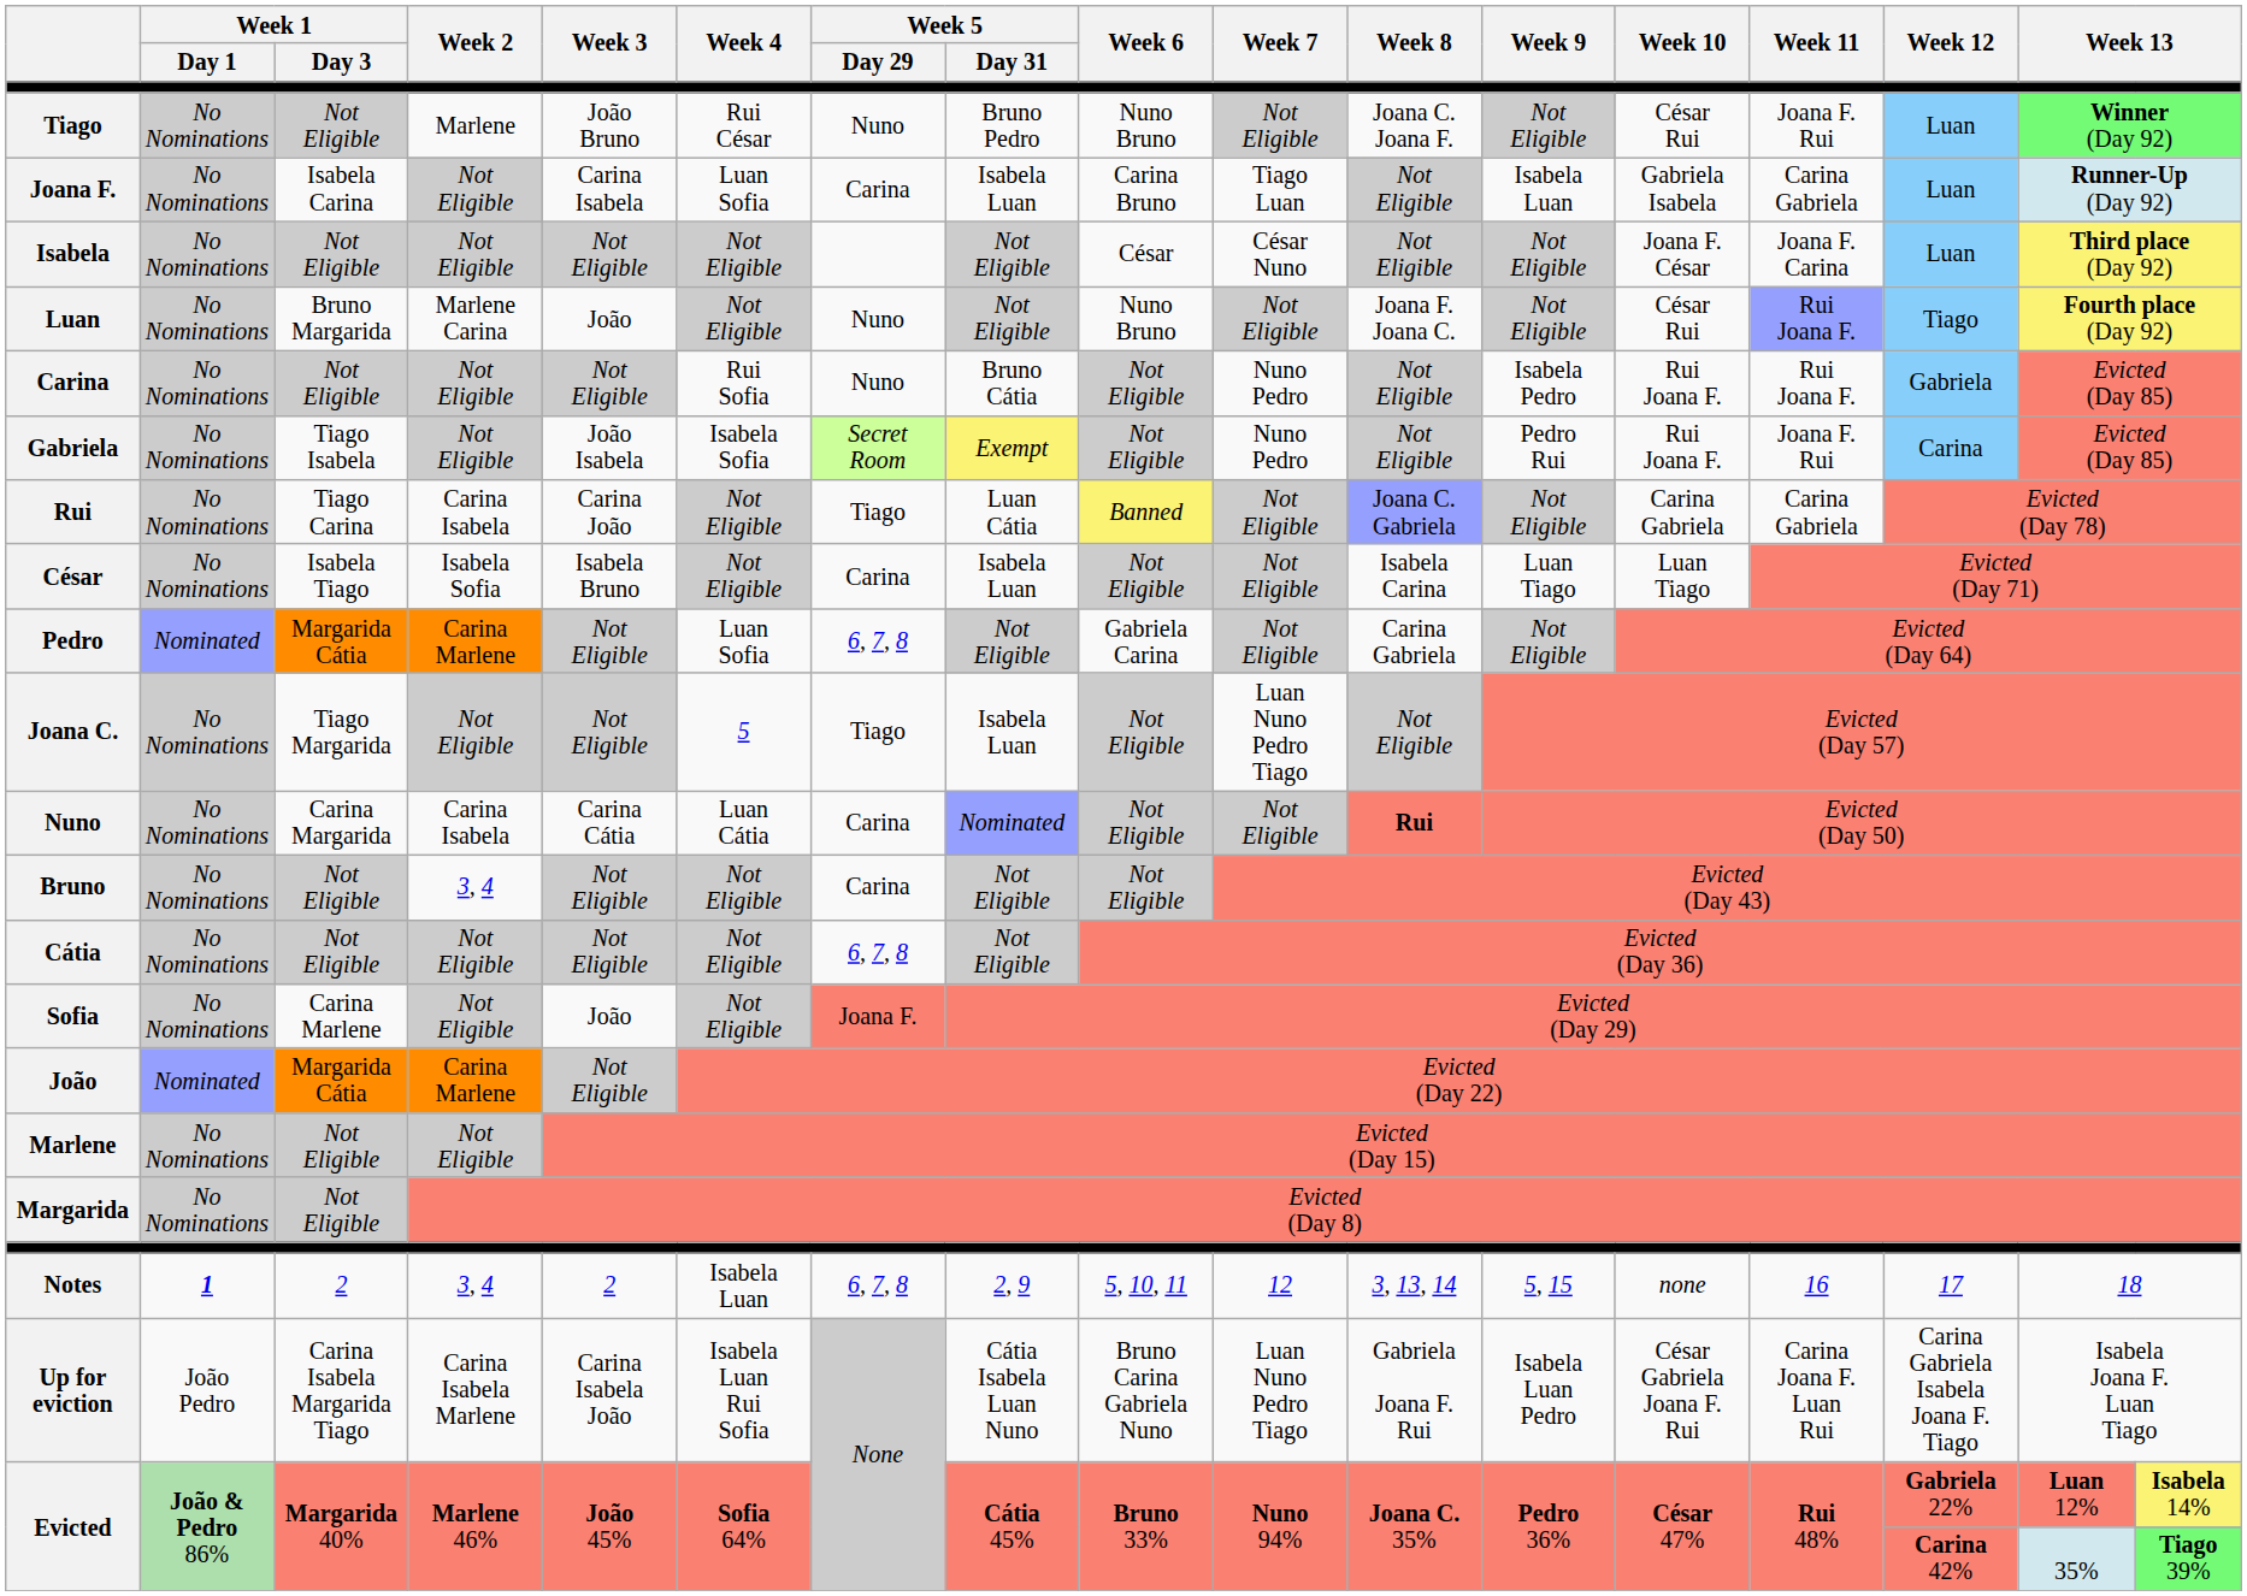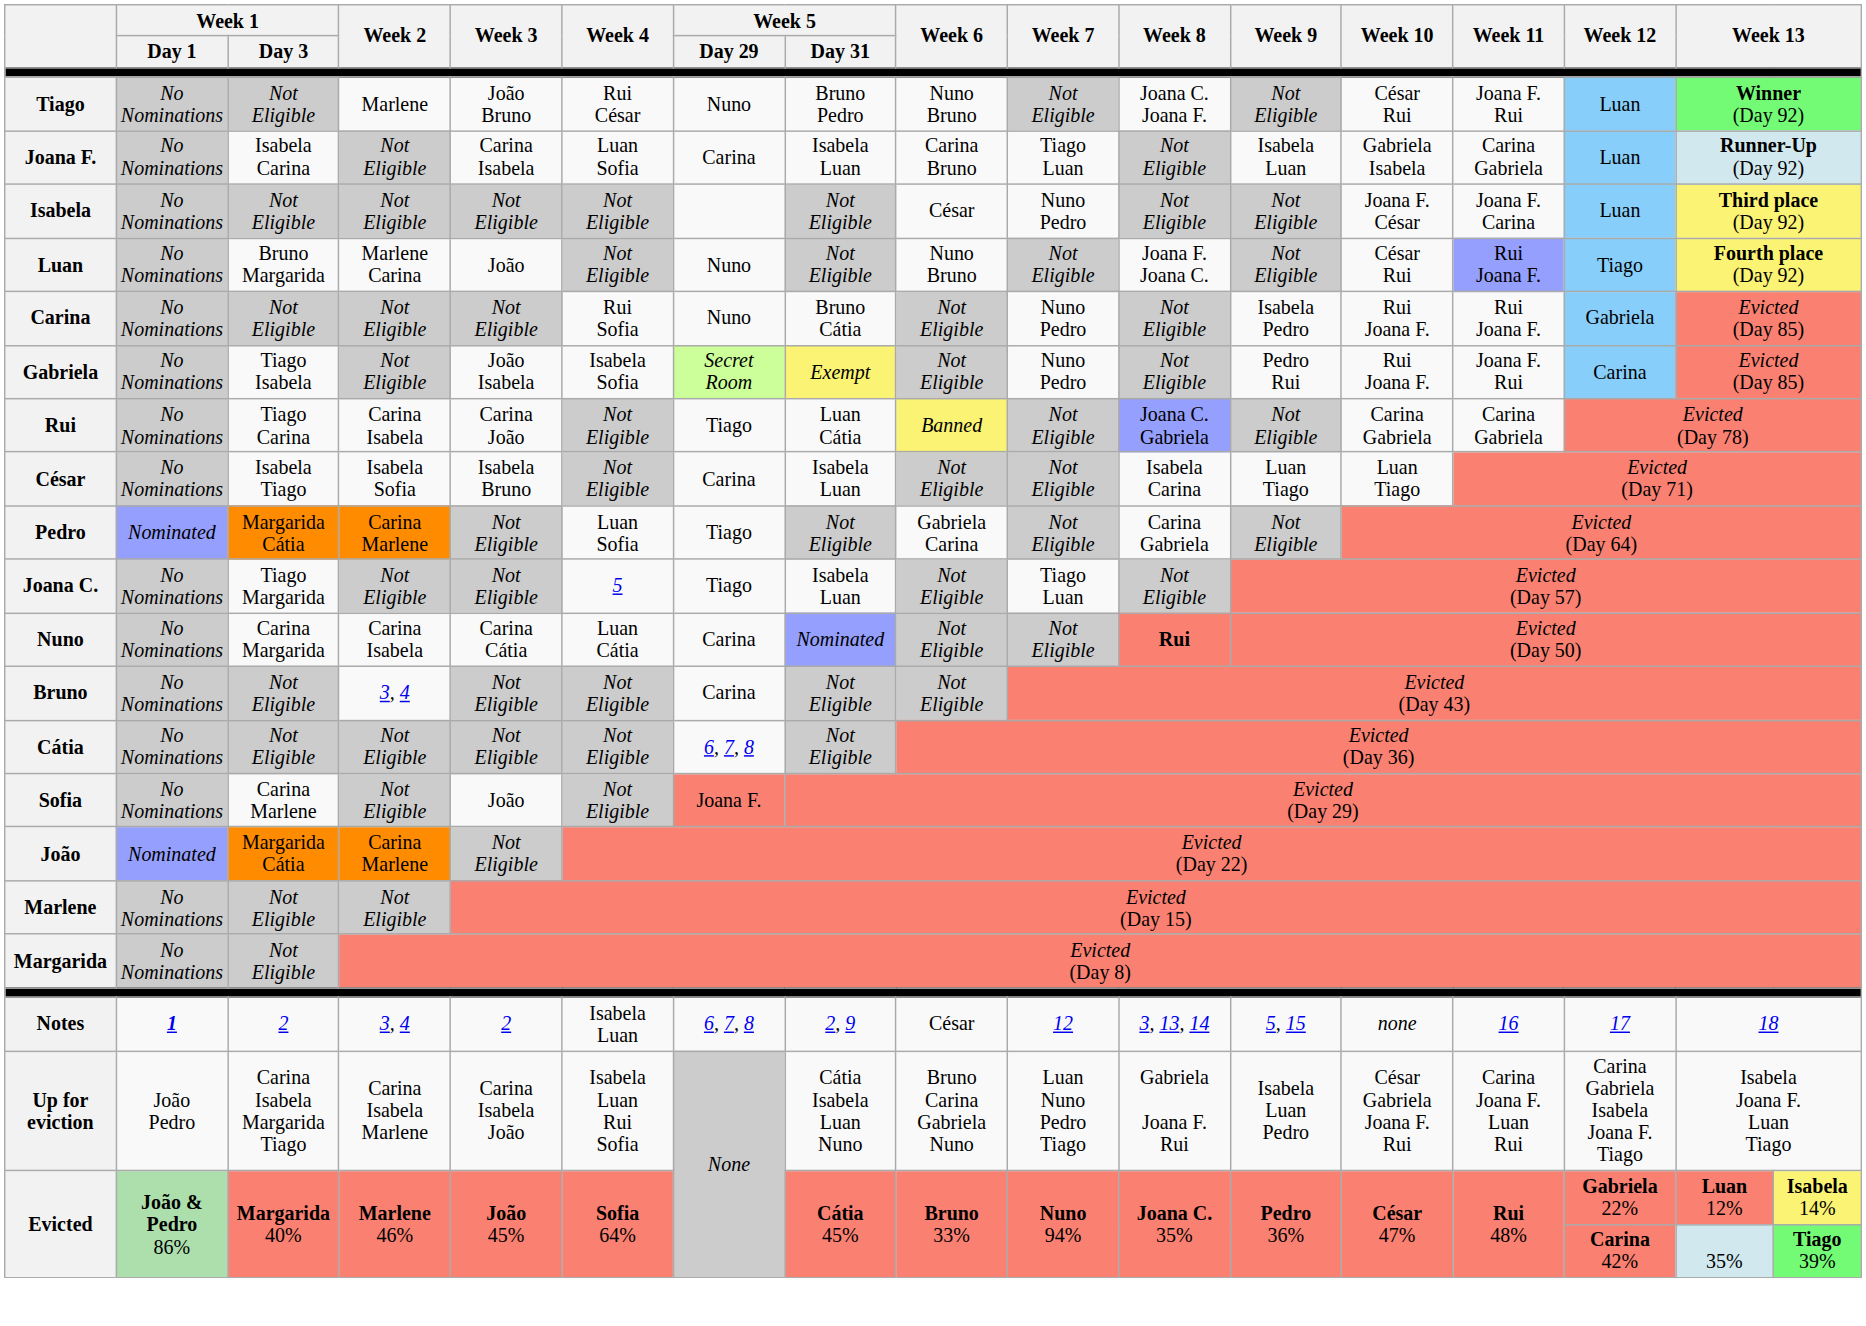Isabela | Week 7: César Nuno -> Nuno Pedro
Pedro | Week 5 / Day 29: 6, 7, 8 -> Tiago
Joana C. | Week 7: Luan Nuno Pedro Tiago -> Tiago Luan
Notes | Week 6: 5, 10, 11 -> César
